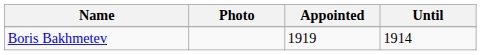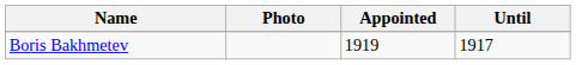Boris Bakhmetev | Until: 1914 -> 1917
